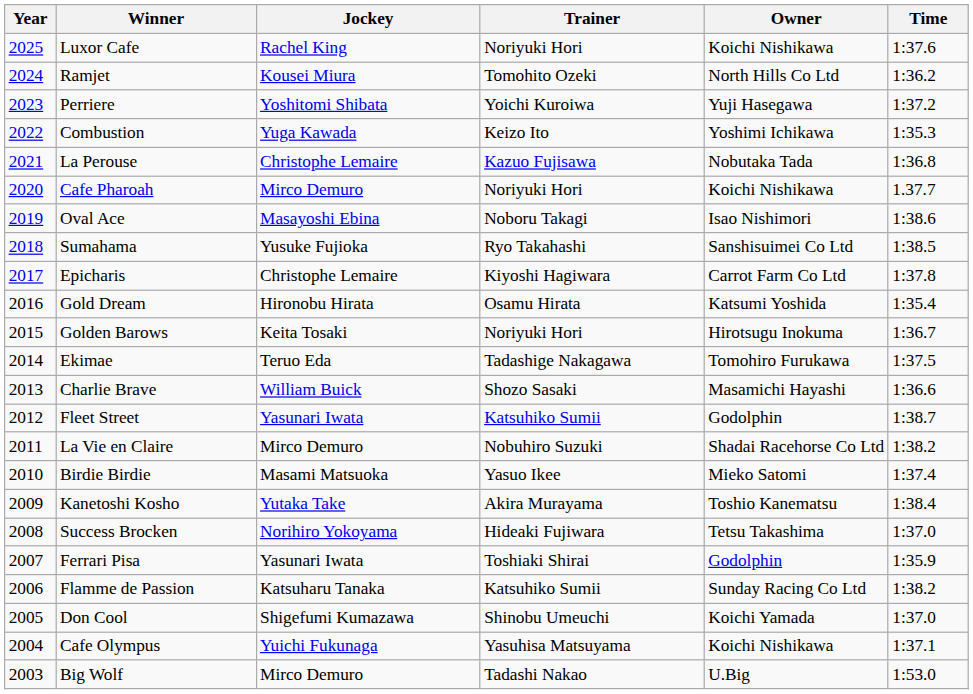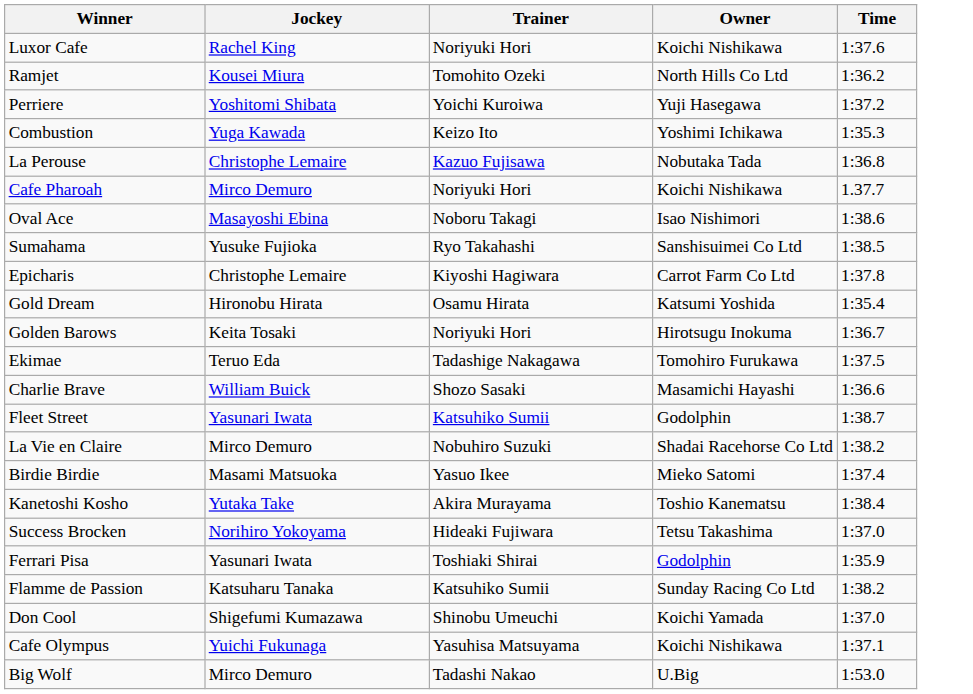- column: Year | 2025 | 2024 | 2023 | 2022 | 2021 | 2020 | 2019 | 2018 | 2017 | 2016 | 2015 | 2014 | 2013 | 2012 | 2011 | 2010 | 2009 | 2008 | 2007 | 2006 | 2005 | 2004 | 2003
